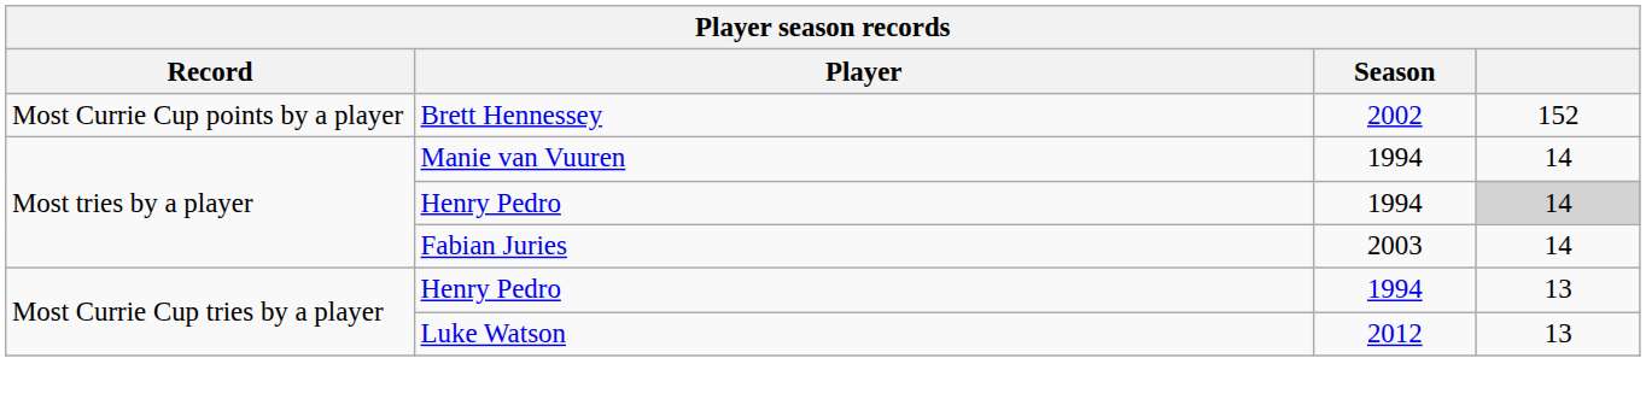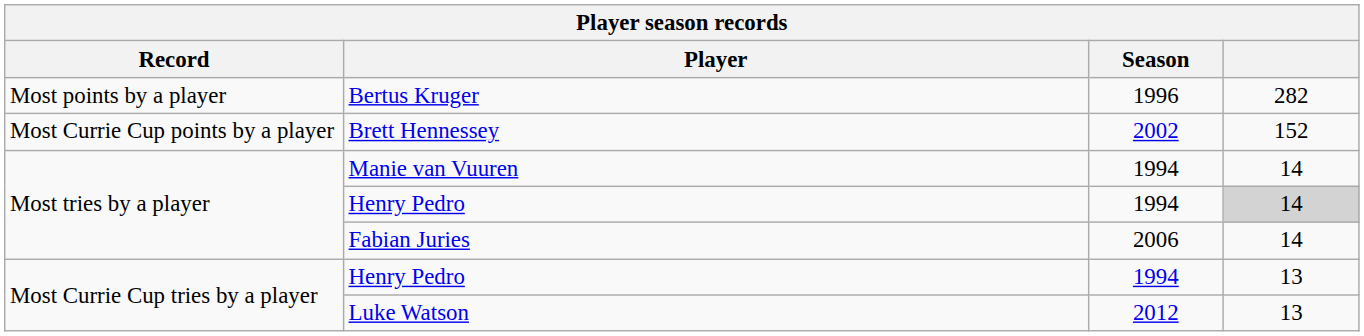+ row: Most points by a player | Bertus Kruger | 1996 | 282
Fabian Juries | Season: 2003 -> 2006
